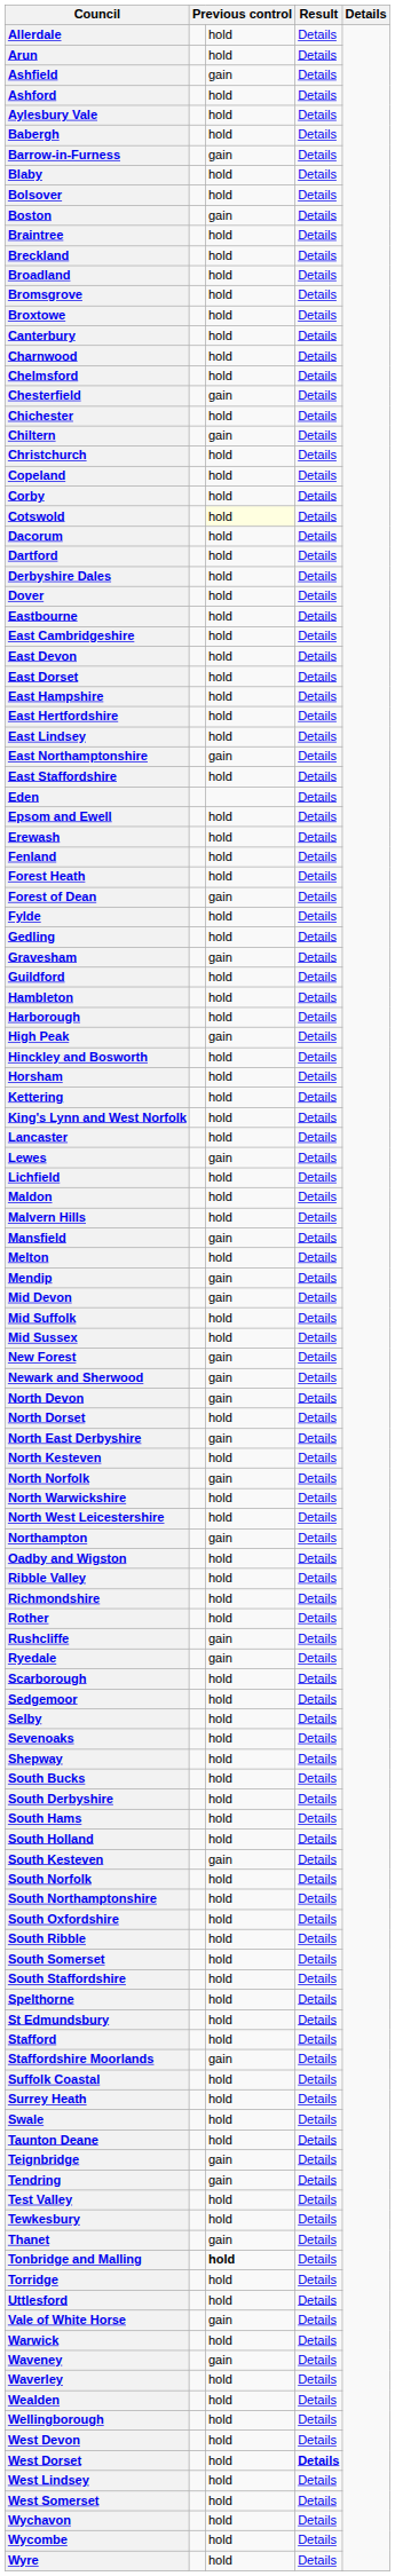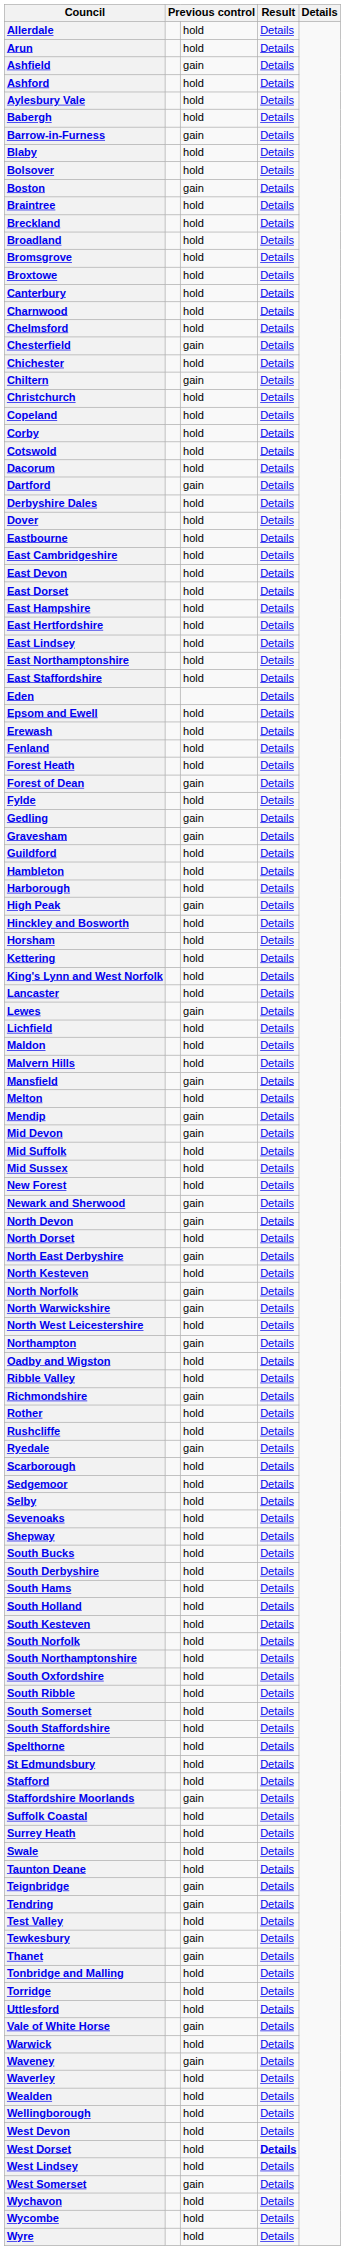Cotswold | column 3: lightyellow background -> no background
Dartford | column 3: hold -> gain
East Northamptonshire | column 3: gain -> hold
Gedling | column 3: hold -> gain
New Forest | column 3: gain -> hold
North Warwickshire | column 3: hold -> gain
Richmondshire | column 3: hold -> gain
Rushcliffe | column 3: gain -> hold
South Kesteven | column 3: gain -> hold
Tewkesbury | column 3: hold -> gain
Tonbridge and Malling | column 3: bold -> normal
West Somerset | column 3: hold -> gain
